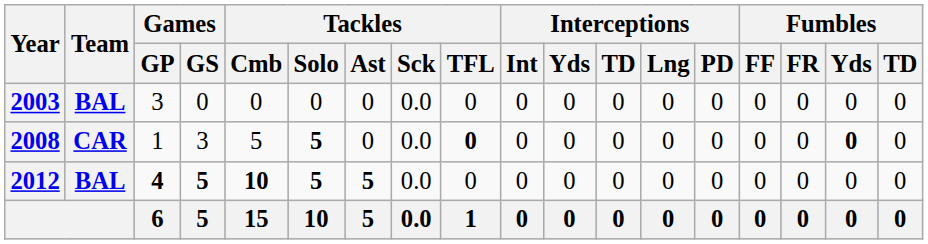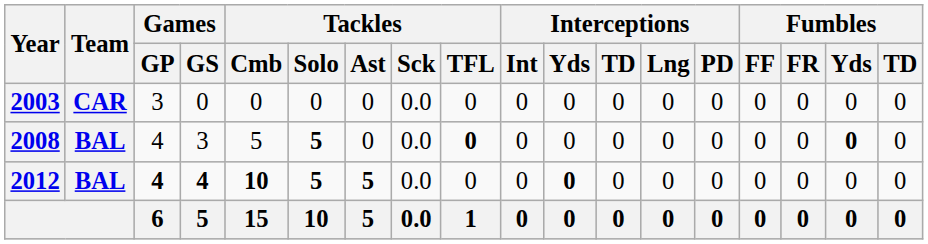2003 | Team: BAL -> CAR
2008 | Team: CAR -> BAL
2008 | Games / GP: 1 -> 4
2012 | Games / GS: 5 -> 4
2012 | Interceptions / Yds: normal -> bold
